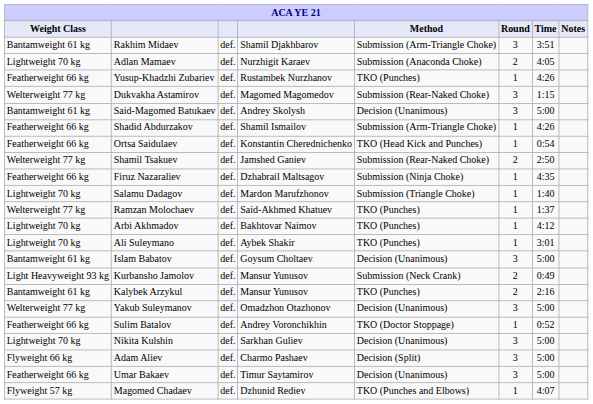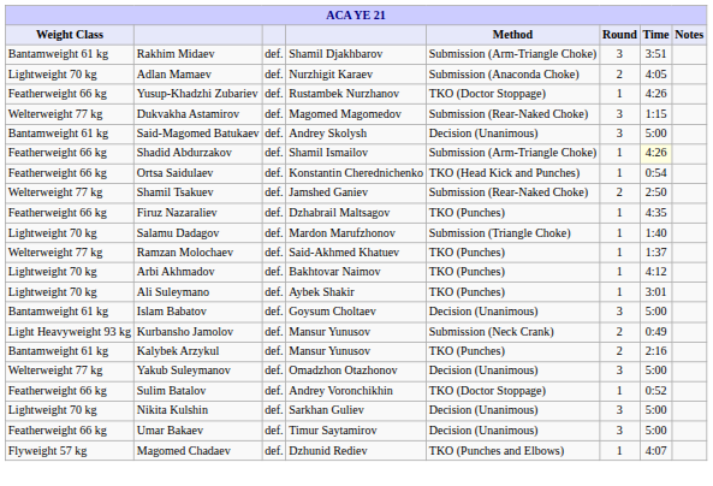Yusup-Khadzhi Zubariev | Method: TKO (Punches) -> TKO (Doctor Stoppage)
Shadid Abdurzakov | Time: no background -> lightyellow background
Firuz Nazaraliev | Method: Submission (Ninja Choke) -> TKO (Punches)
- row: Flyweight 66 kg | Adam Aliev | def. | Charmo Pashaev | Decision (Split) | 3 | 5:00
